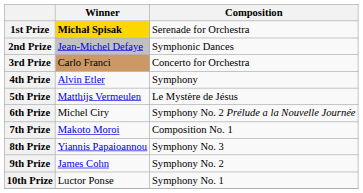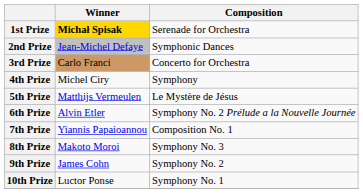4th Prize | Winner: Alvin Etler -> Michel Ciry
6th Prize | Winner: Michel Ciry -> Alvin Etler
7th Prize | Winner: Makoto Moroi -> Yiannis Papaioannou
8th Prize | Winner: Yiannis Papaioannou -> Makoto Moroi
